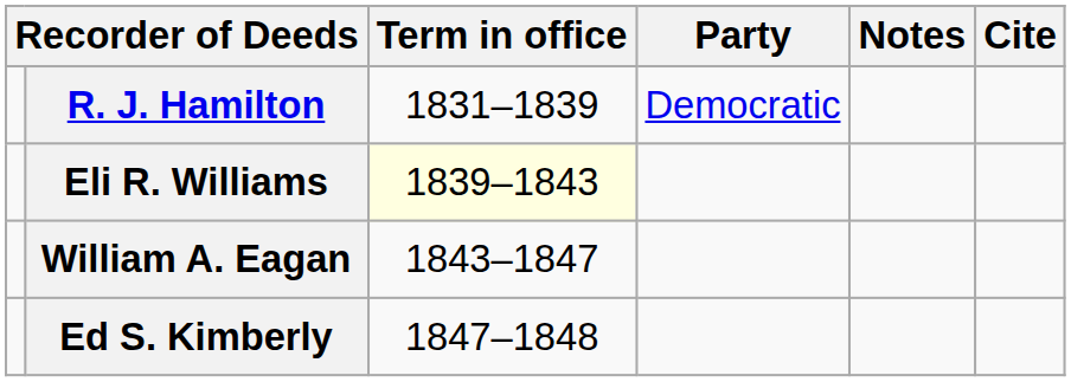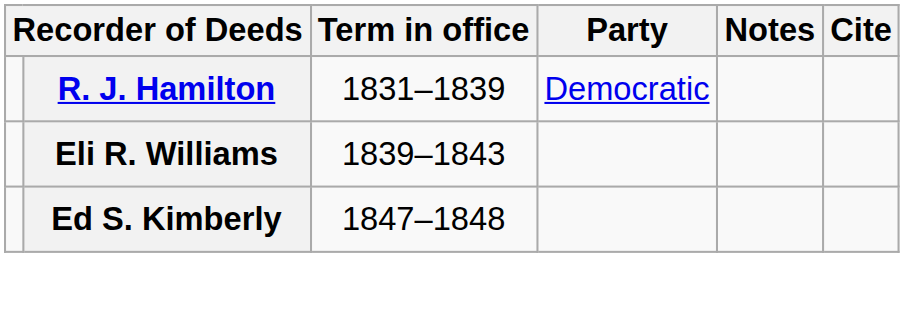Eli R. Williams | Term in office: lightyellow background -> no background
- row: William A. Eagan | 1843–1847
